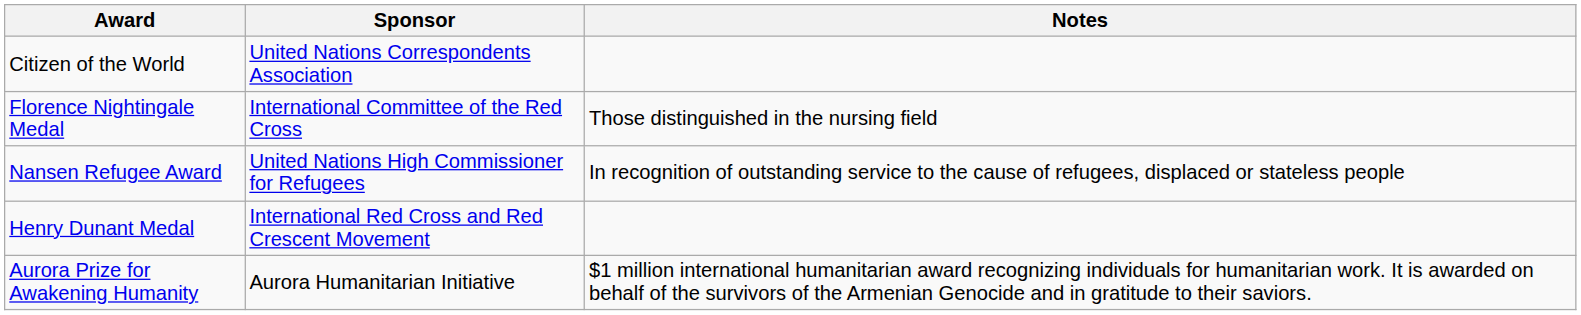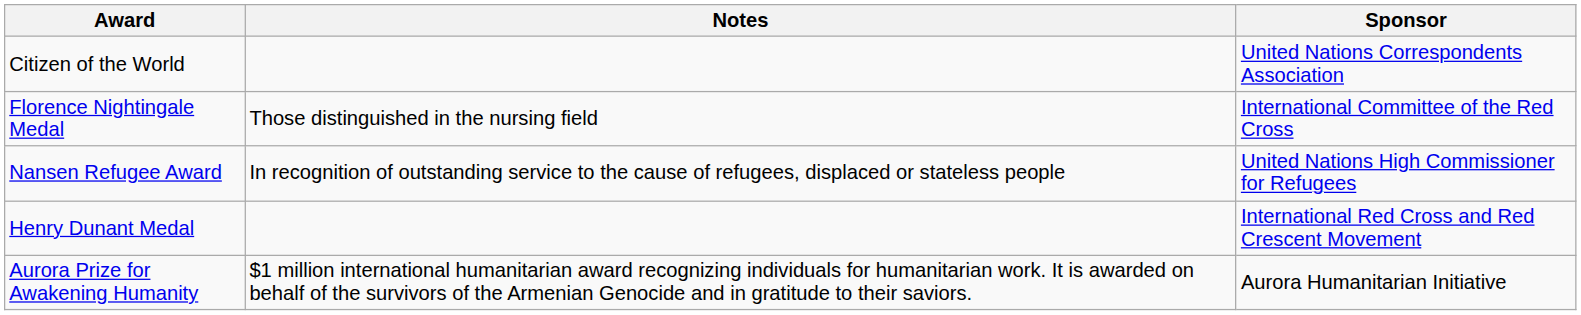columns swapped: Sponsor <-> Notes
